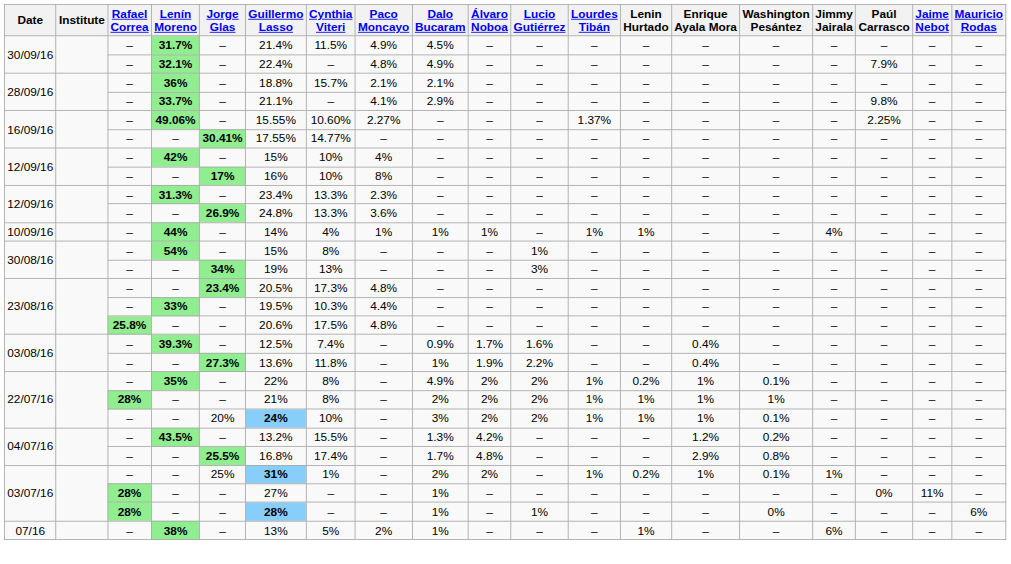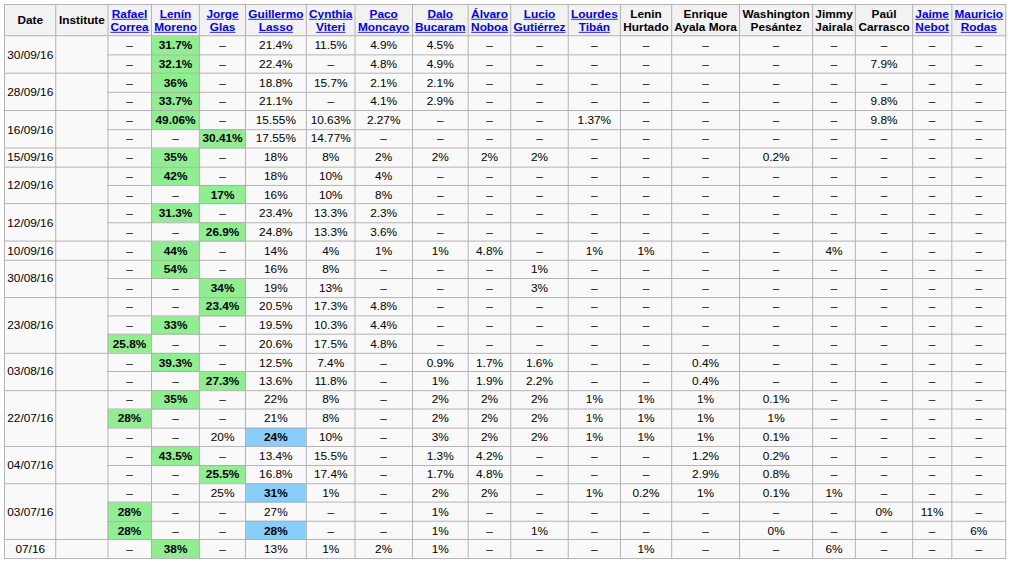49.06% | Cynthia Viteri: 10.60% -> 10.63%
49.06% | Paúl Carrasco: 2.25% -> 9.8%
+ row: 15/09/16 | – | 35% | – | 18% | 8% | 2% | 2% | 2% | 2% | – | – | – | 0.2% | – | – | – | –
42% | Guillermo Lasso: 15% -> 18%
44% | Álvaro Noboa: 1% -> 4.8%
54% | Guillermo Lasso: 15% -> 16%
22/07/16 / 35% | Dalo Bucaram: 4.9% -> 2%
22/07/16 / 35% | Lenin Hurtado: 0.2% -> 1%
43.5% | Guillermo Lasso: 13.2% -> 13.4%
38% | Cynthia Viteri: 5% -> 1%
